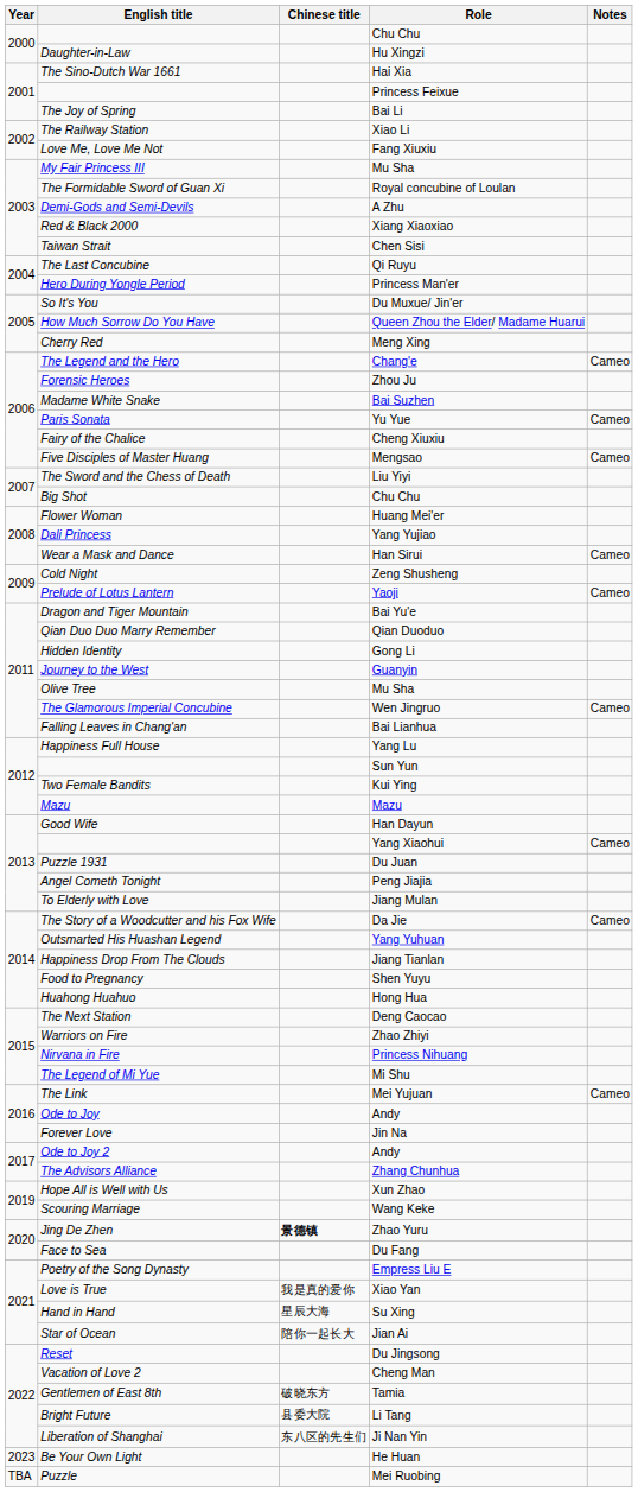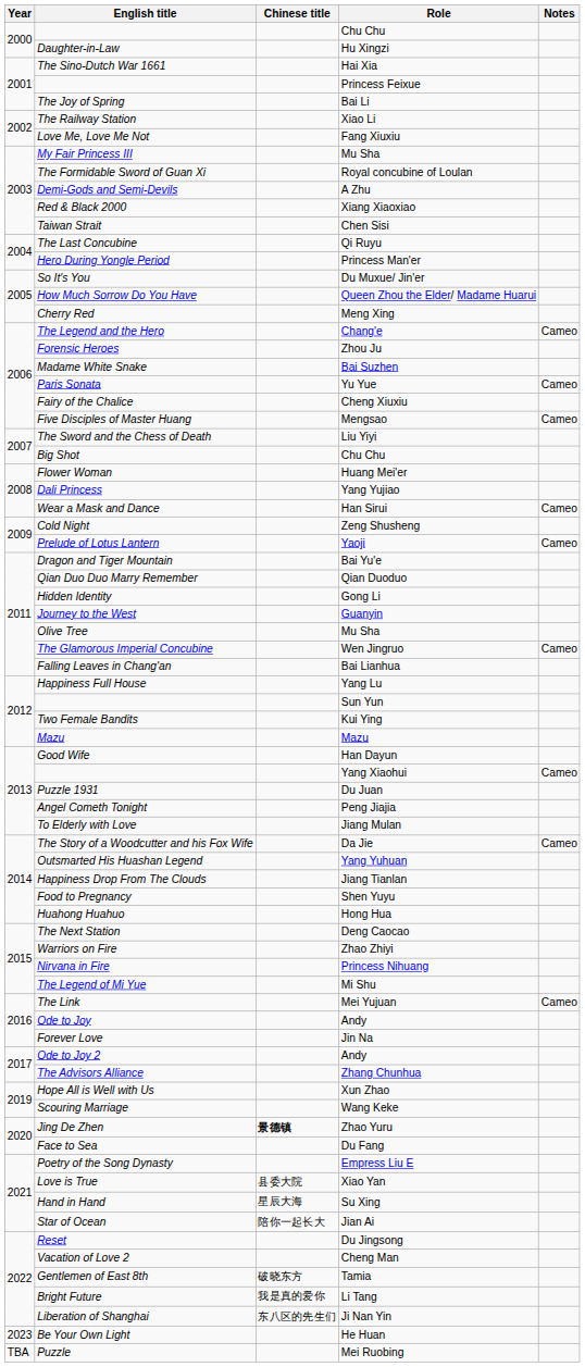Love is True | Chinese title: 我是真的爱你 -> 县委大院
Bright Future | Chinese title: 县委大院 -> 我是真的爱你
